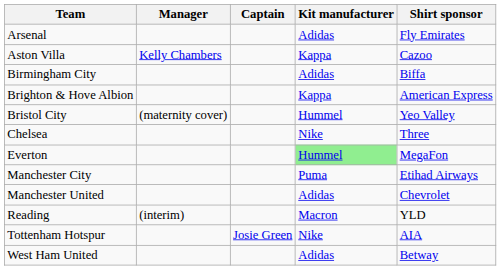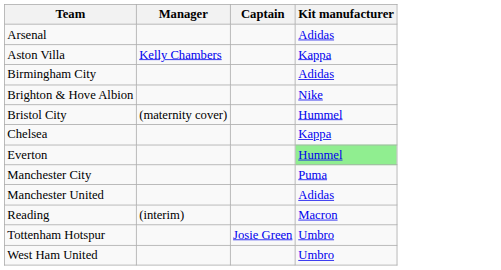- column: Shirt sponsor | Fly Emirates | Cazoo | Biffa | American Express | Yeo Valley | Three | MegaFon | Etihad Airways | Chevrolet | YLD | AIA | Betway
Brighton & Hove Albion | Kit manufacturer: Kappa -> Nike
Chelsea | Kit manufacturer: Nike -> Kappa
Tottenham Hotspur | Kit manufacturer: Nike -> Umbro
West Ham United | Kit manufacturer: Adidas -> Umbro
